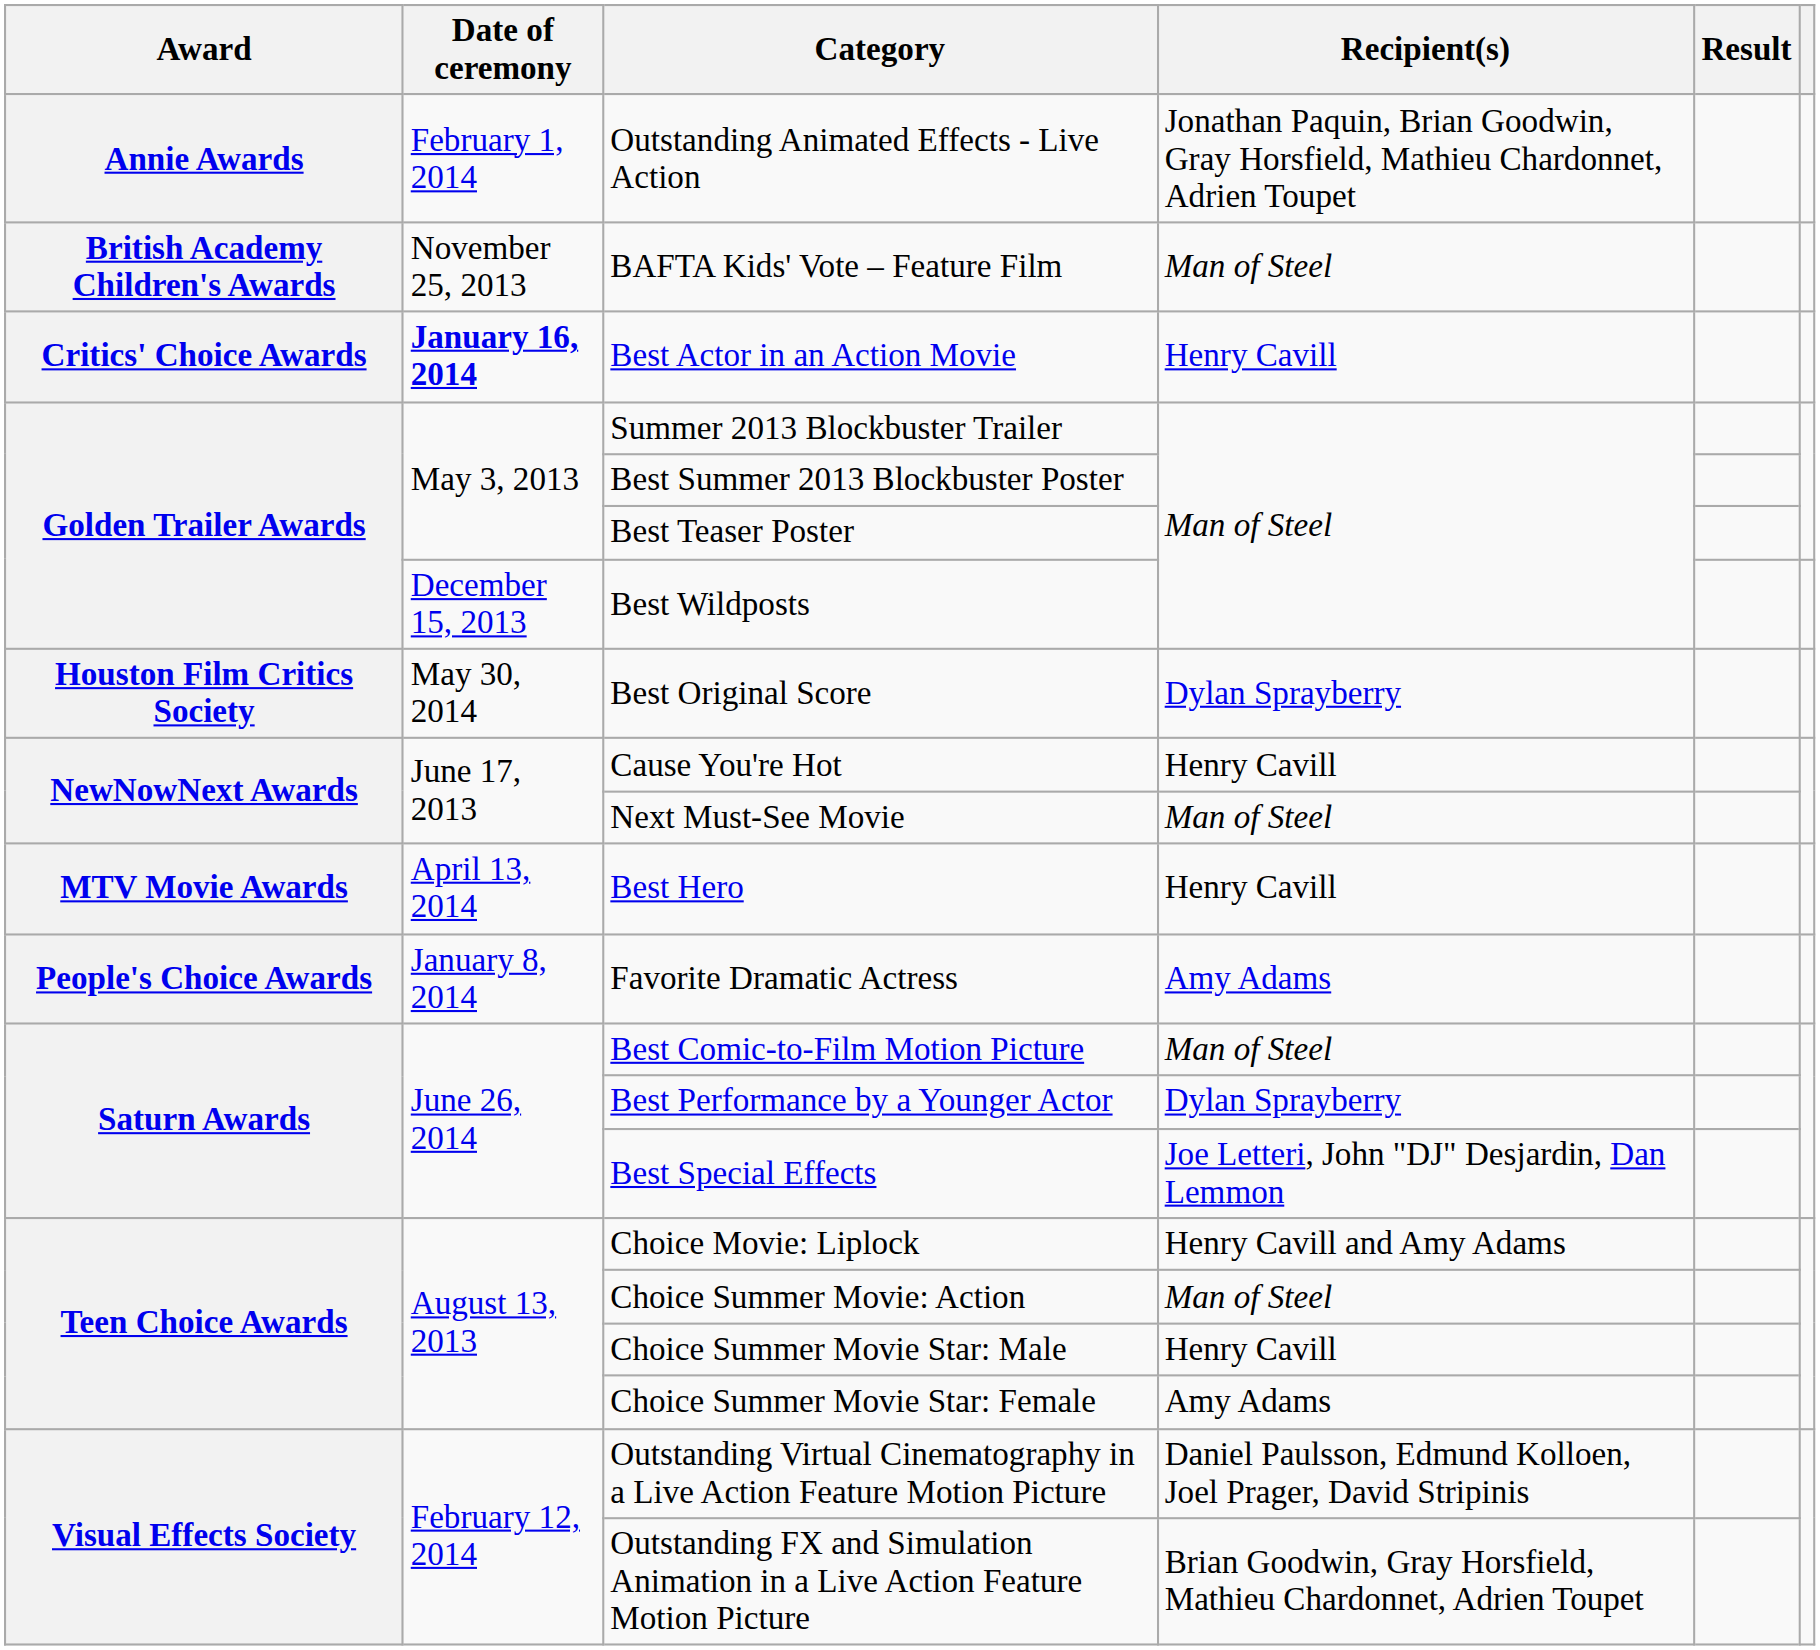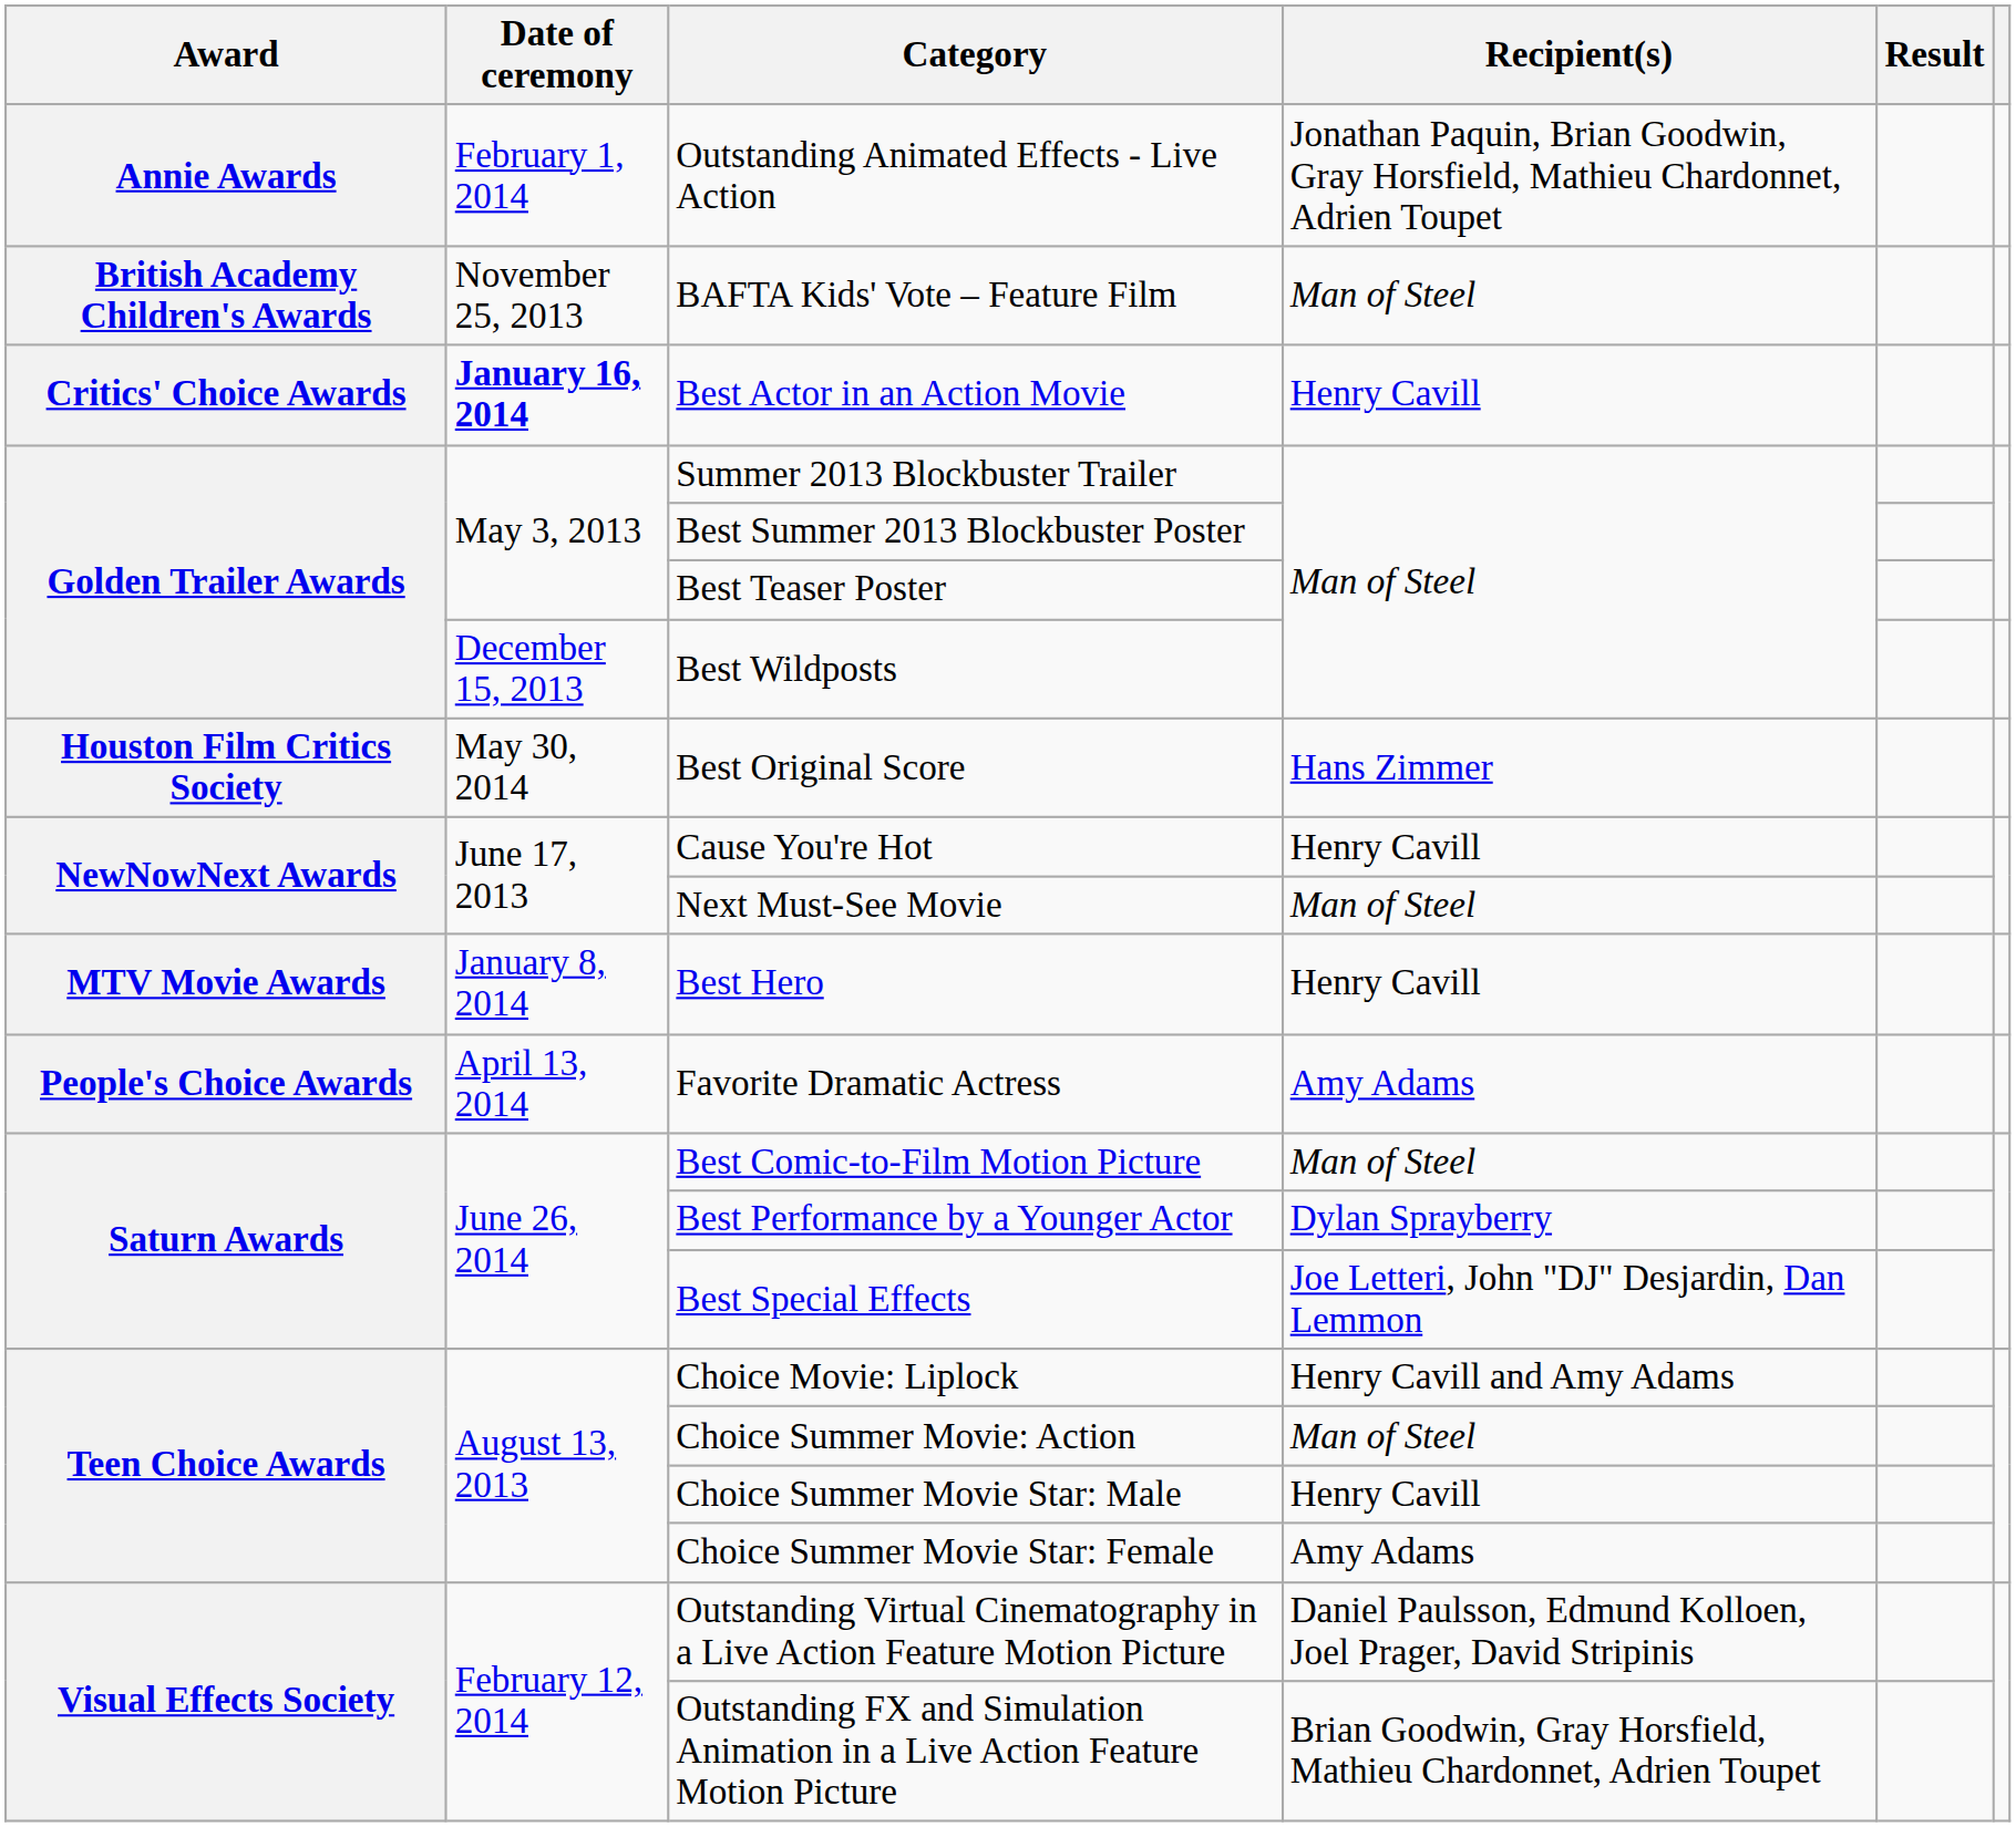Best Original Score | Recipient(s): Dylan Sprayberry -> Hans Zimmer
Best Hero | Date of ceremony: April 13, 2014 -> January 8, 2014
Favorite Dramatic Actress | Date of ceremony: January 8, 2014 -> April 13, 2014
